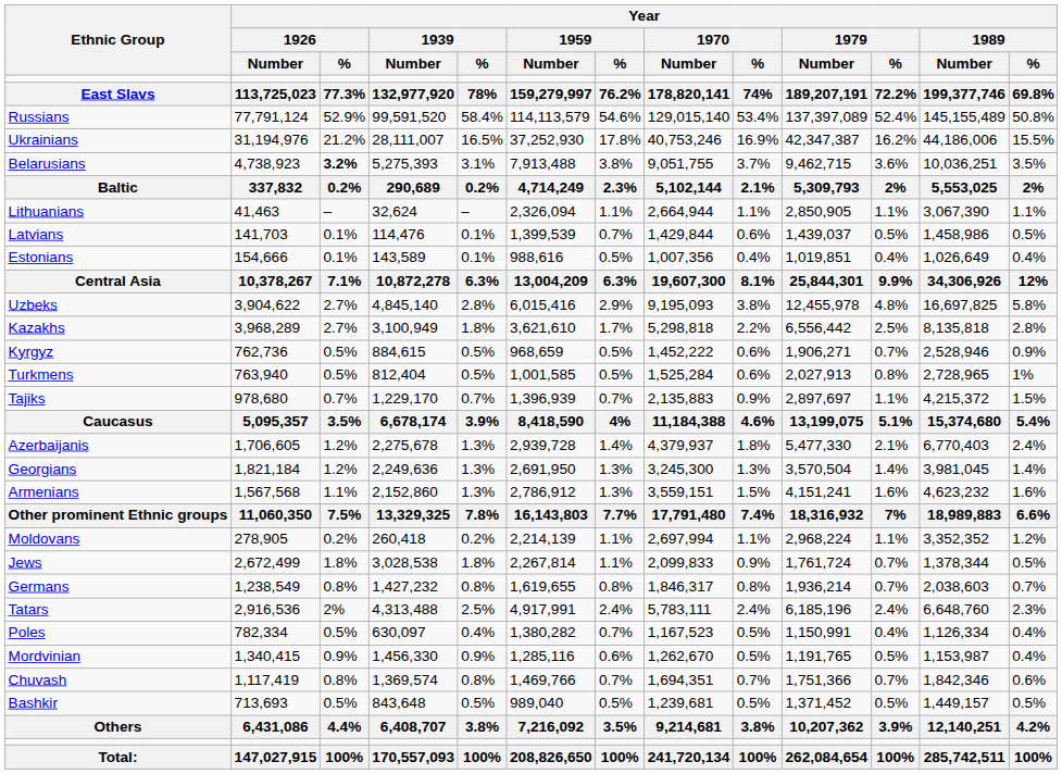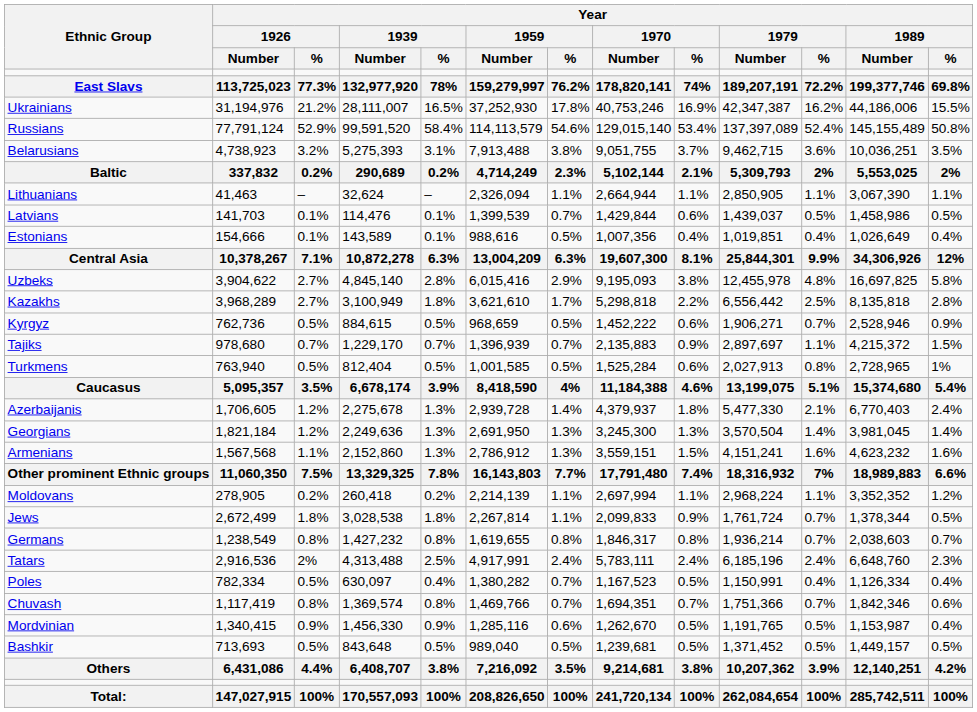rows swapped: Russians <-> Ukrainians
Belarusians | Year / 1926 / %: bold -> normal
rows swapped: Tajiks <-> Turkmens
rows swapped: Chuvash <-> Mordvinian
